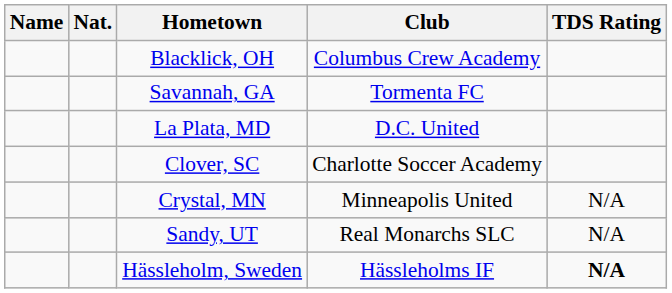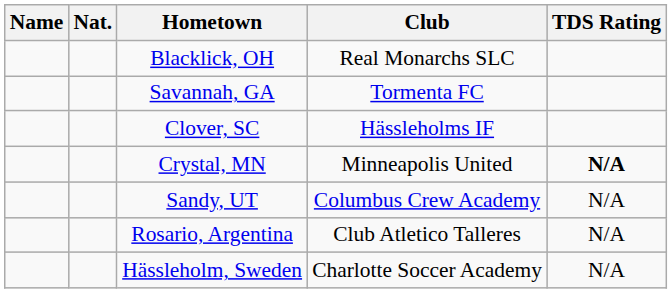Blacklick, OH | Club: Columbus Crew Academy -> Real Monarchs SLC
- row: La Plata, MD | D.C. United
Clover, SC | Club: Charlotte Soccer Academy -> Hässleholms IF
Crystal, MN | TDS Rating: normal -> bold
Sandy, UT | Club: Real Monarchs SLC -> Columbus Crew Academy
+ row: Rosario, Argentina | Club Atletico Talleres | N/A
Hässleholm, Sweden | Club: Hässleholms IF -> Charlotte Soccer Academy
Hässleholm, Sweden | TDS Rating: bold -> normal
